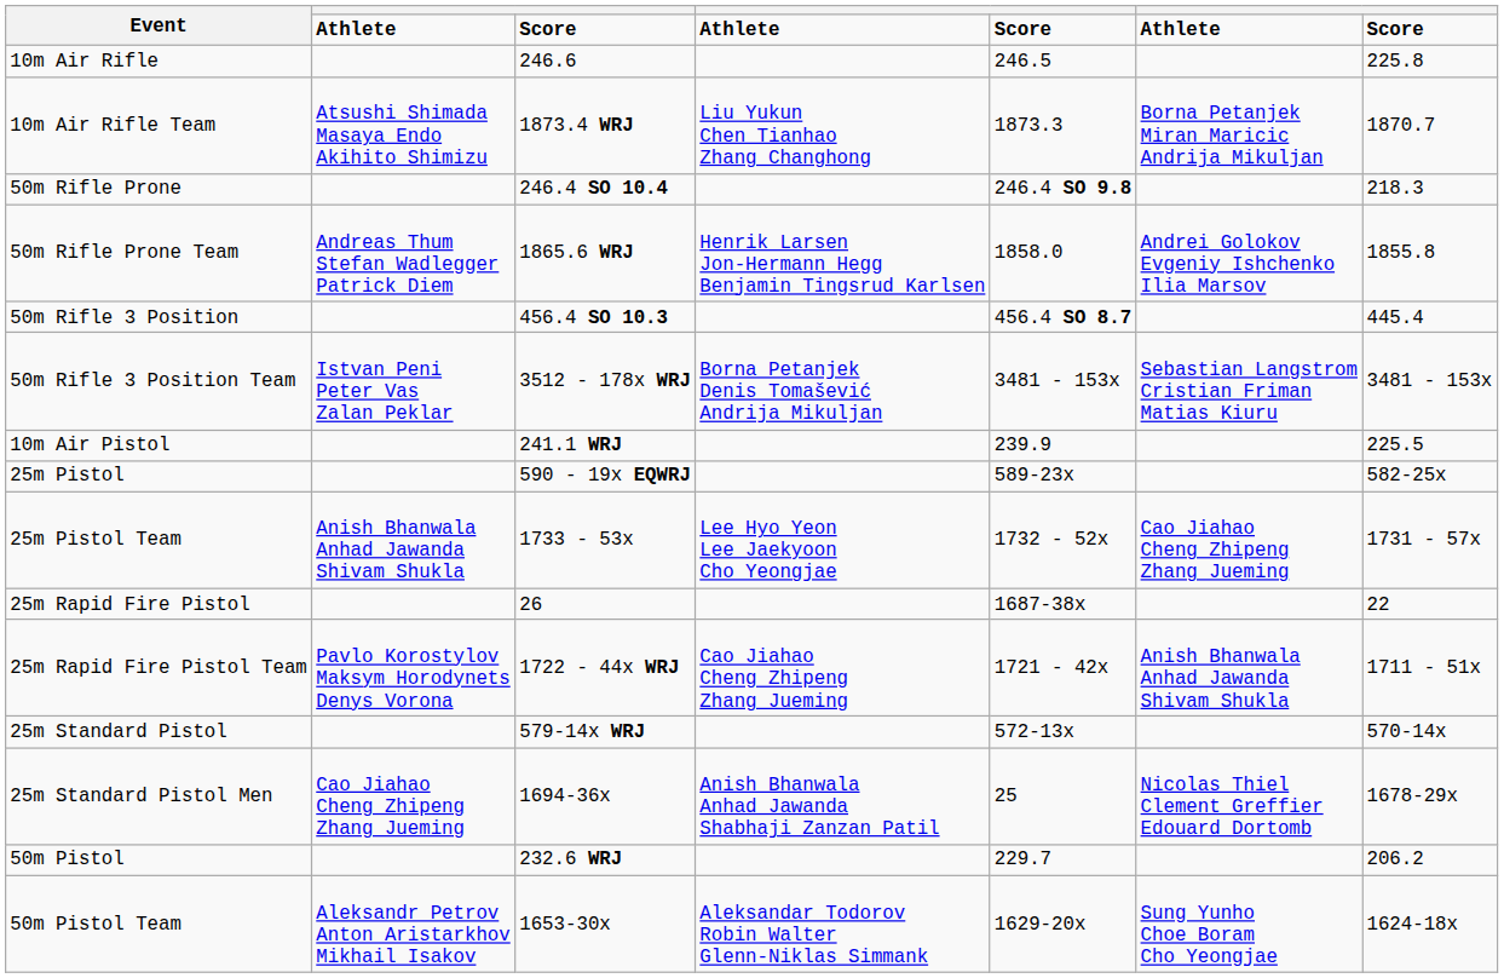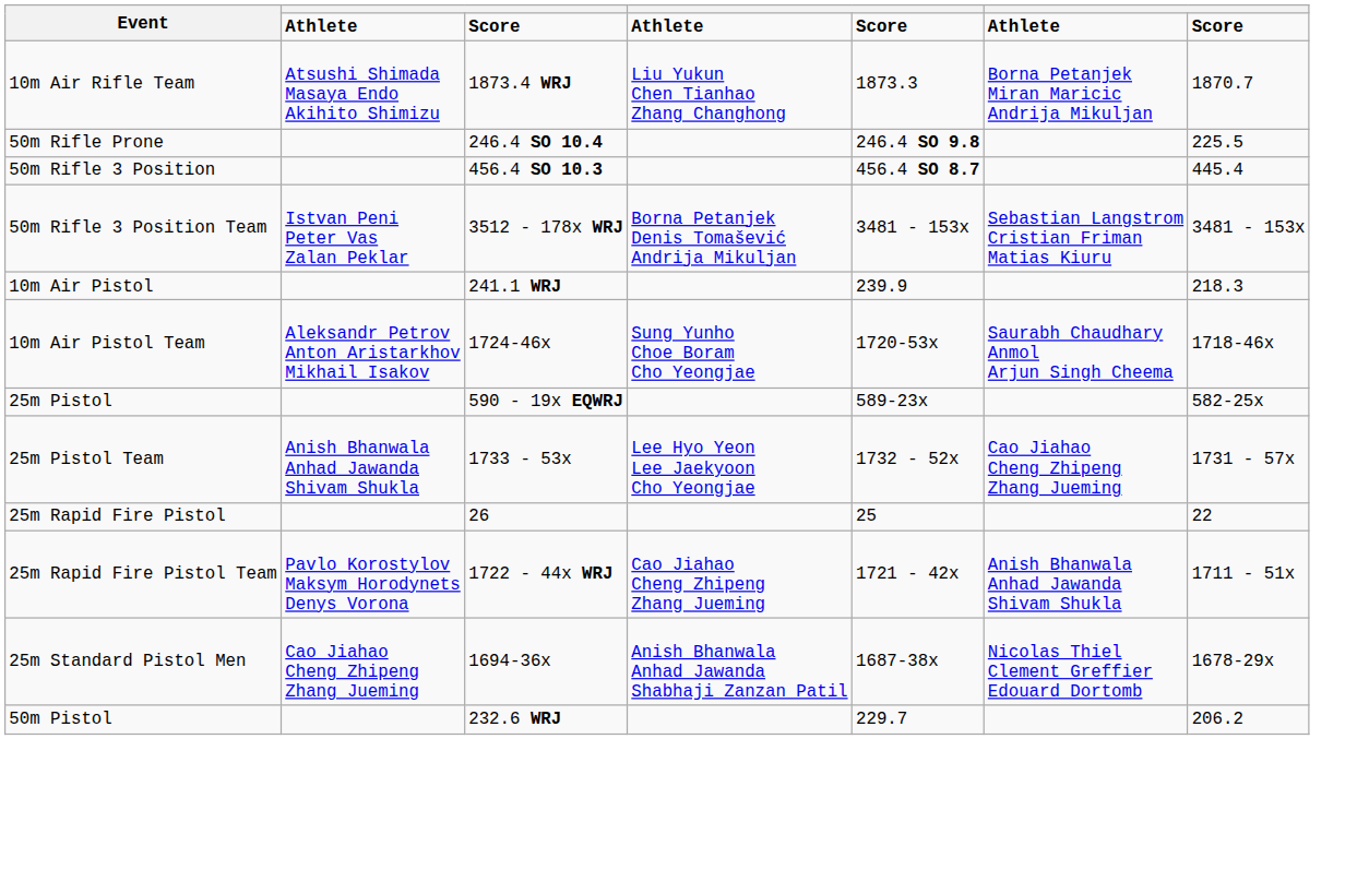- row: 10m Air Rifle | 246.6 | 246.5 | 225.8
50m Rifle Prone | column 7: 218.3 -> 225.5
- row: 50m Rifle Prone Team | Andreas Thum Stefan Wadlegger Patrick Diem | 1865.6 WRJ | Henrik Larsen Jon-Hermann Hegg Benjamin Tingsrud Karlsen | 1858.0 | Andrei Golokov Evgeniy Ishchenko Ilia Marsov | 1855.8
10m Air Pistol | column 7: 225.5 -> 218.3
+ row: 10m Air Pistol Team | Aleksandr Petrov Anton Aristarkhov Mikhail Isakov | 1724-46x | Sung Yunho Choe Boram Cho Yeongjae | 1720-53x | Saurabh Chaudhary Anmol Arjun Singh Cheema | 1718-46x
25m Rapid Fire Pistol | column 5: 1687-38x -> 25
- row: 25m Standard Pistol | 579-14x WRJ | 572-13x | 570-14x
25m Standard Pistol Men | column 5: 25 -> 1687-38x
- row: 50m Pistol Team | Aleksandr Petrov Anton Aristarkhov Mikhail Isakov | 1653-30x | Aleksandar Todorov Robin Walter Glenn-Niklas Simmank | 1629-20x | Sung Yunho Choe Boram Cho Yeongjae | 1624-18x
